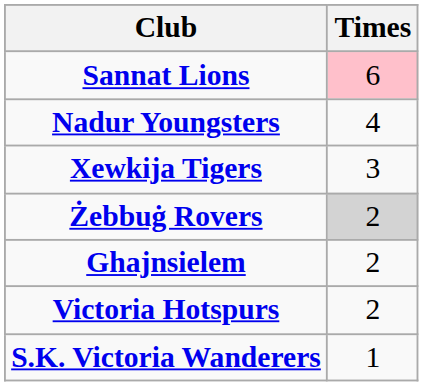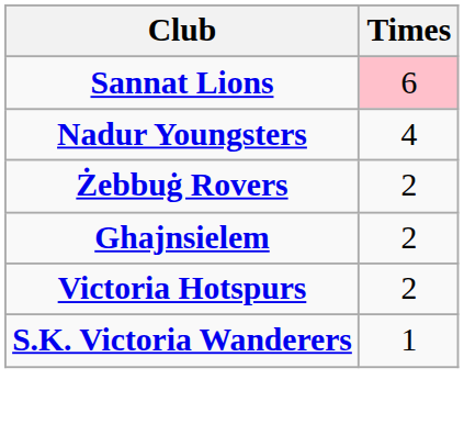- row: Xewkija Tigers | 3
Żebbuġ Rovers | Times: lightgrey background -> no background
